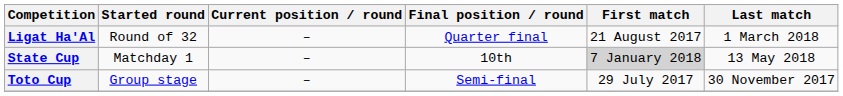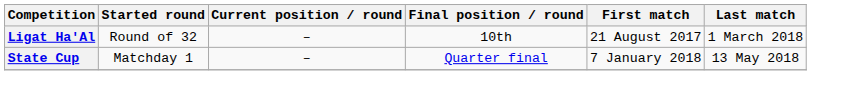Ligat Ha'Al | Final position / round: Quarter final -> 10th
State Cup | Final position / round: 10th -> Quarter final
State Cup | First match: lightgrey background -> no background
- row: Toto Cup | Group stage | – | Semi-final | 29 July 2017 | 30 November 2017
